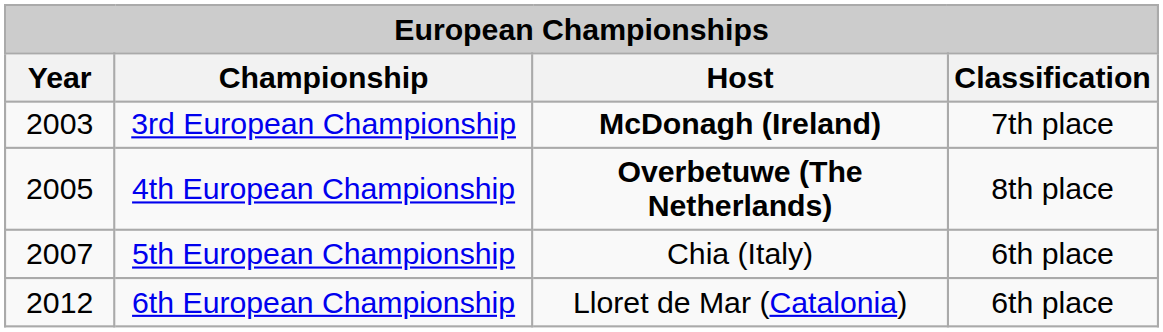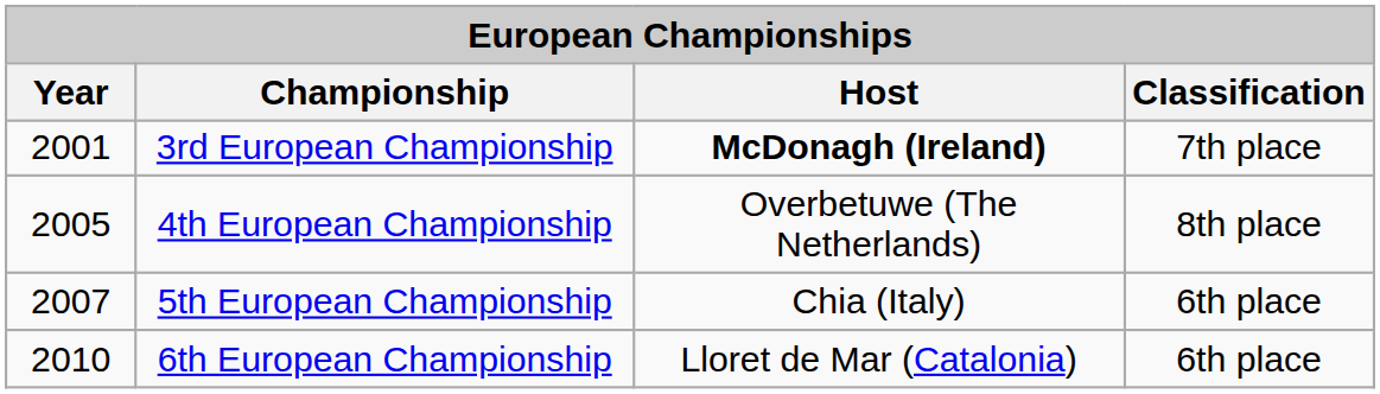3rd European Championship | Year: 2003 -> 2001
4th European Championship | Host: bold -> normal
6th European Championship | Year: 2012 -> 2010
